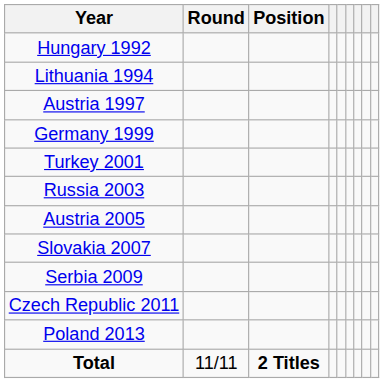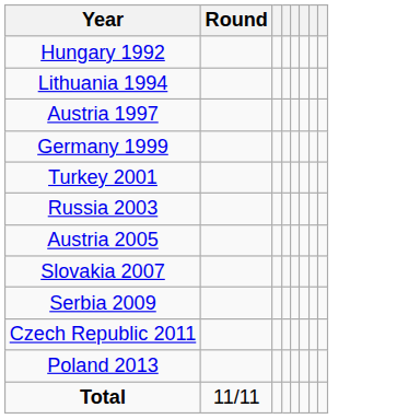- column: Position | 2 Titles
